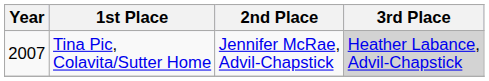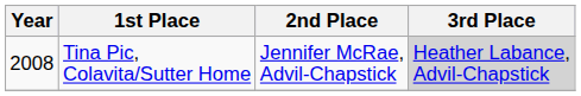Tina Pic, Colavita/Sutter Home | Year: 2007 -> 2008
